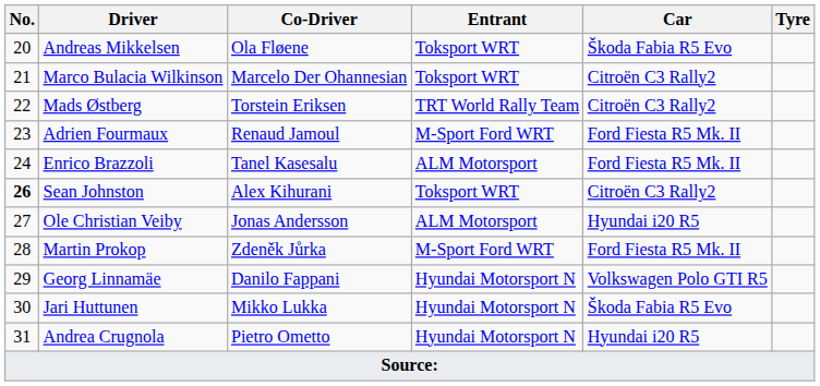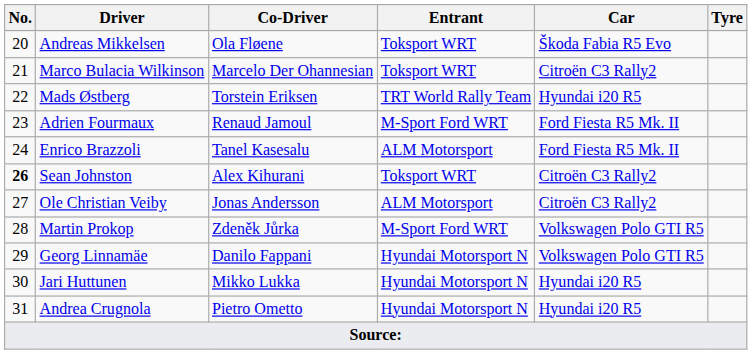Mads Østberg | Car: Citroën C3 Rally2 -> Hyundai i20 R5
Ole Christian Veiby | Car: Hyundai i20 R5 -> Citroën C3 Rally2
Martin Prokop | Car: Ford Fiesta R5 Mk. II -> Volkswagen Polo GTI R5
Jari Huttunen | Car: Škoda Fabia R5 Evo -> Hyundai i20 R5
